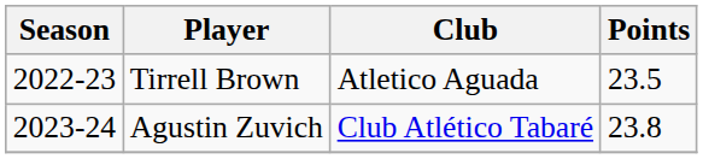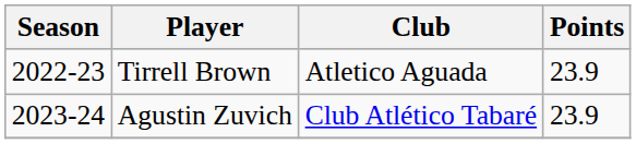Tirrell Brown | Points: 23.5 -> 23.9
Agustin Zuvich | Points: 23.8 -> 23.9
